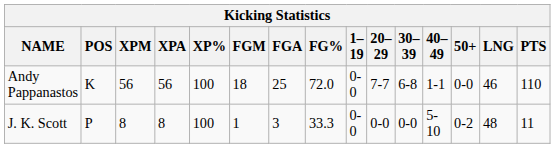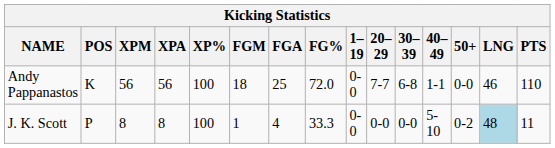J. K. Scott | FGA: 3 -> 4
J. K. Scott | LNG: no background -> lightblue background
